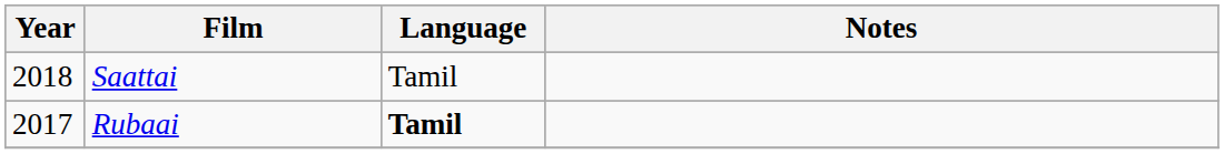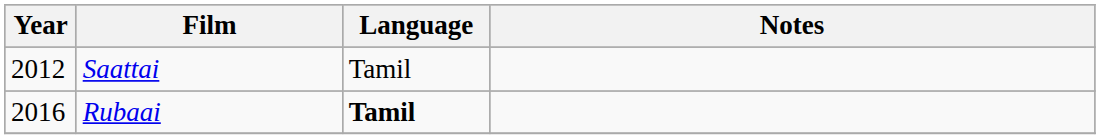Saattai | Year: 2018 -> 2012
Rubaai | Year: 2017 -> 2016
